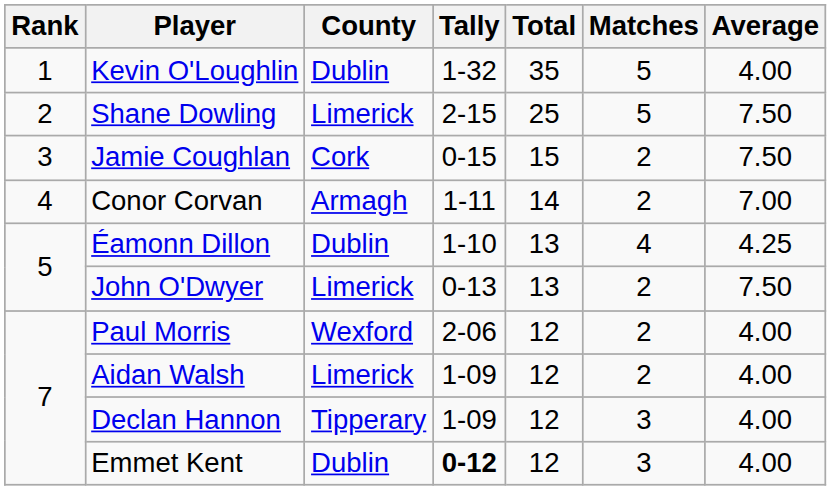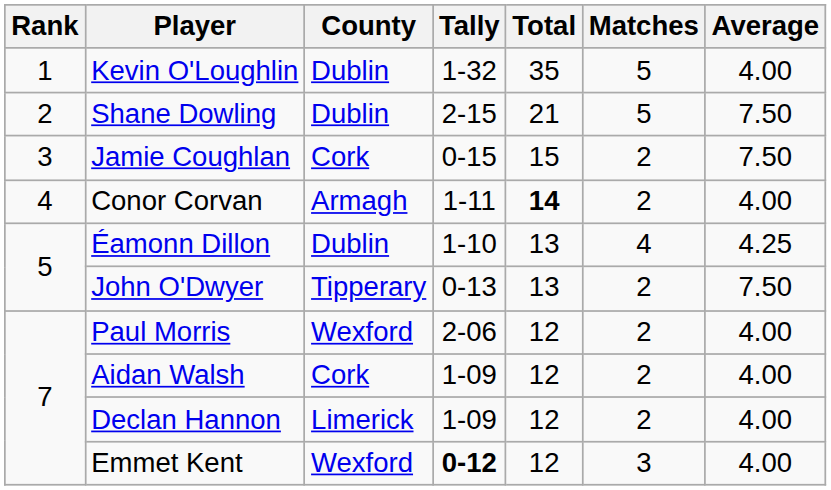Shane Dowling | County: Limerick -> Dublin
Shane Dowling | Total: 25 -> 21
Conor Corvan | Total: normal -> bold
Conor Corvan | Average: 7.00 -> 4.00
John O'Dwyer | County: Limerick -> Tipperary
Aidan Walsh | County: Limerick -> Cork
Declan Hannon | County: Tipperary -> Limerick
Declan Hannon | Matches: 3 -> 2
Emmet Kent | County: Dublin -> Wexford
